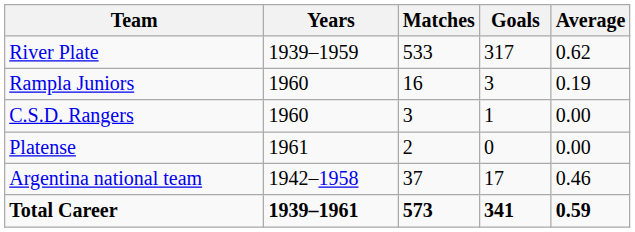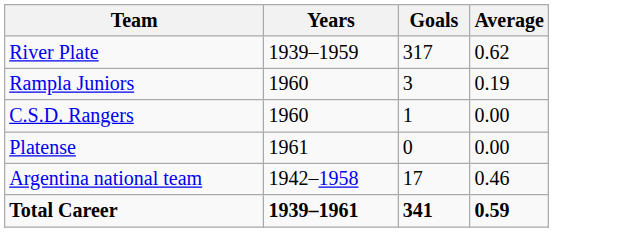- column: Matches | 533 | 16 | 3 | 2 | 37 | 573
